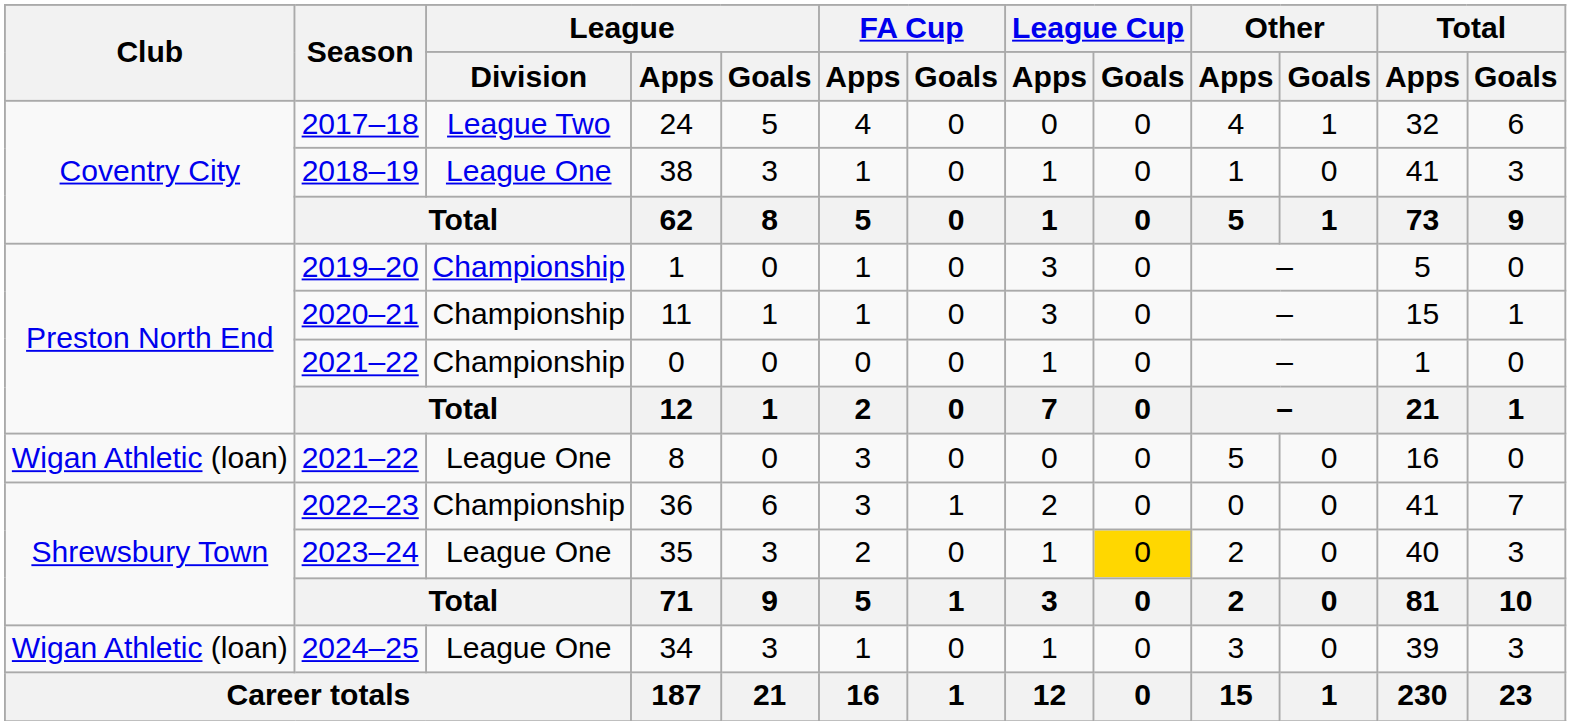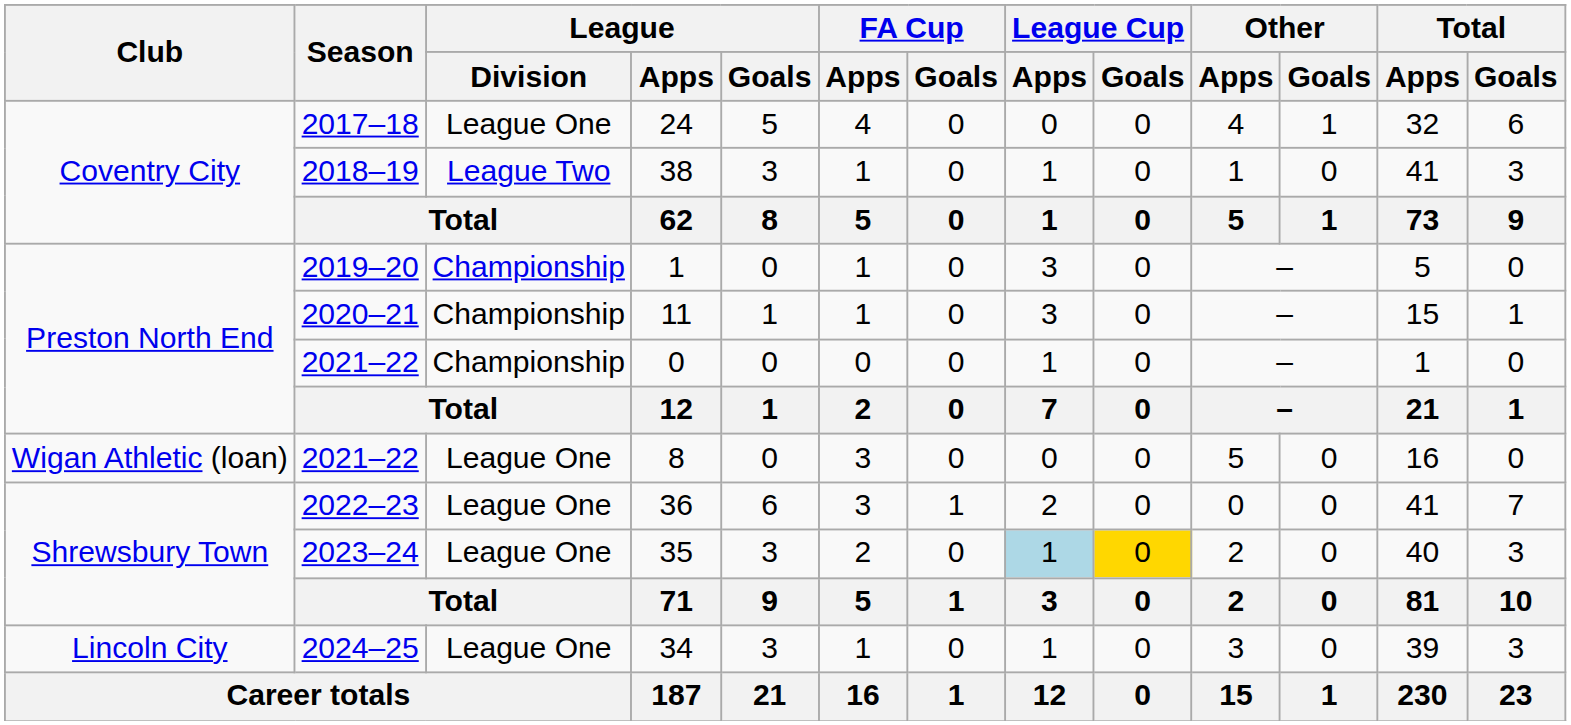24 | League / Division: League Two -> League One
38 | League / Division: League One -> League Two
36 | League / Division: Championship -> League One
35 | League Cup / Apps: no background -> lightblue background
34 | Club: Wigan Athletic (loan) -> Lincoln City
